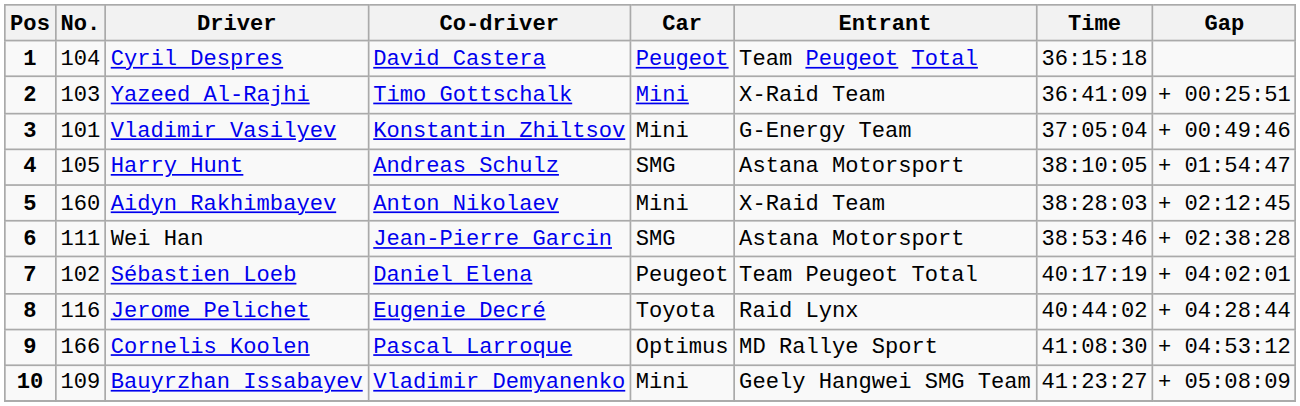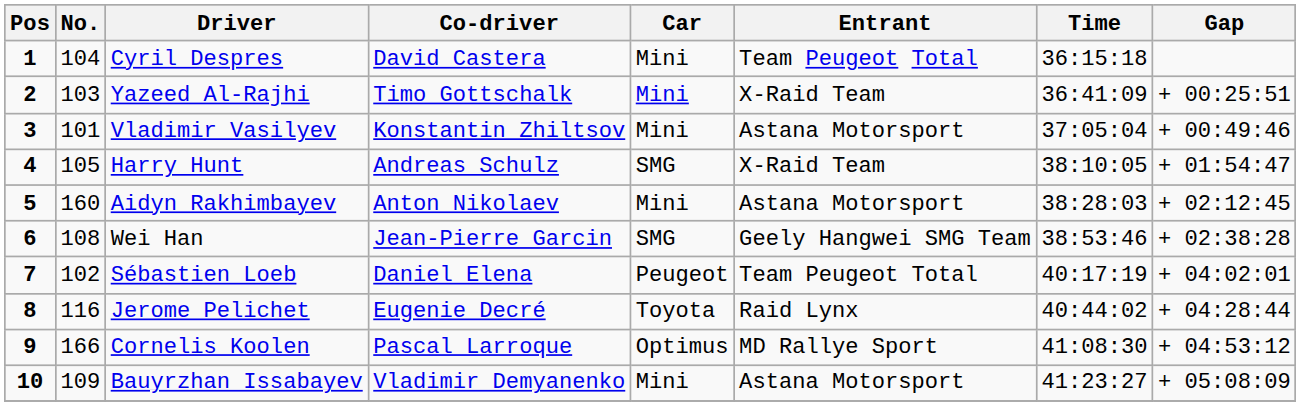Cyril Despres | Car: Peugeot -> Mini
Vladimir Vasilyev | Entrant: G-Energy Team -> Astana Motorsport
Harry Hunt | Entrant: Astana Motorsport -> X-Raid Team
Aidyn Rakhimbayev | Entrant: X-Raid Team -> Astana Motorsport
Wei Han | No.: 111 -> 108
Wei Han | Entrant: Astana Motorsport -> Geely Hangwei SMG Team
Bauyrzhan Issabayev | Entrant: Geely Hangwei SMG Team -> Astana Motorsport
